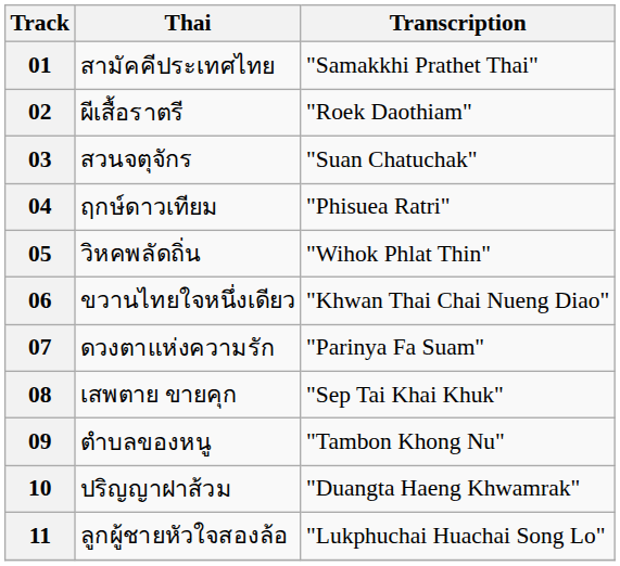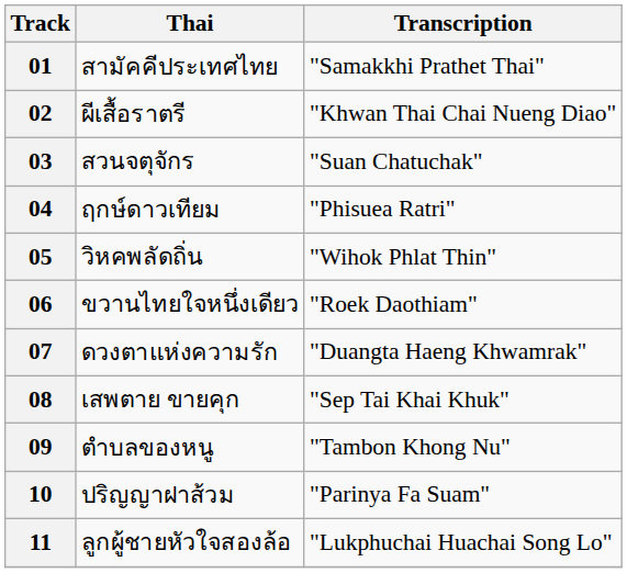02 | Transcription: "Roek Daothiam" -> "Khwan Thai Chai Nueng Diao"
06 | Transcription: "Khwan Thai Chai Nueng Diao" -> "Roek Daothiam"
07 | Transcription: "Parinya Fa Suam" -> "Duangta Haeng Khwamrak"
10 | Transcription: "Duangta Haeng Khwamrak" -> "Parinya Fa Suam"
